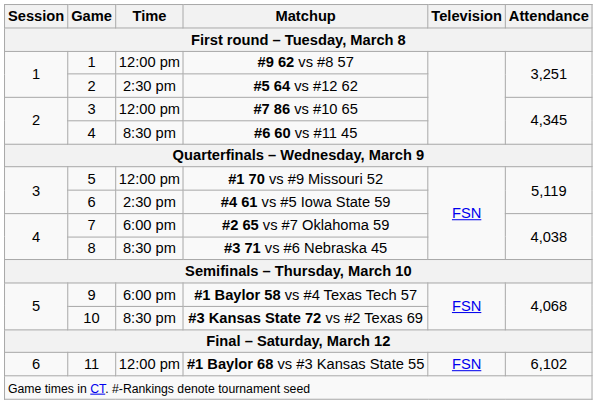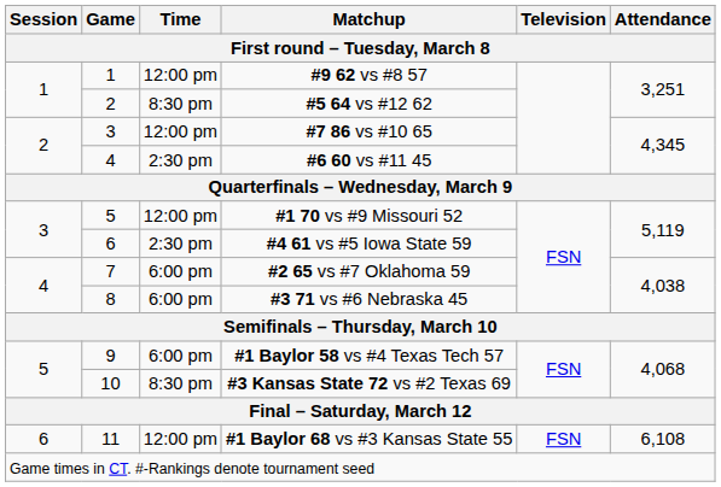#5 64 vs #12 62 | Time: 2:30 pm -> 8:30 pm
#6 60 vs #11 45 | Time: 8:30 pm -> 2:30 pm
#3 71 vs #6 Nebraska 45 | Time: 8:30 pm -> 6:00 pm
#1 Baylor 68 vs #3 Kansas State 55 | Attendance: 6,102 -> 6,108
